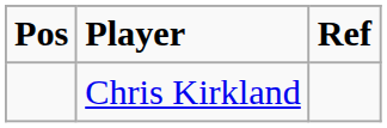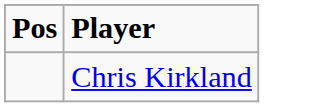- column: Ref
